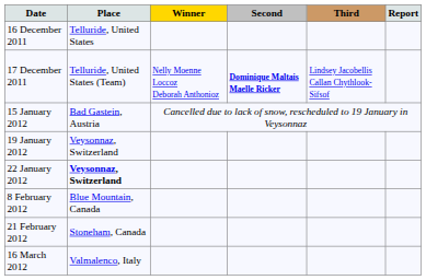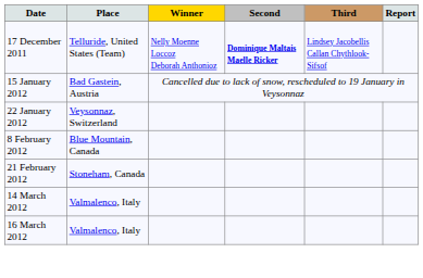- row: 16 December 2011 | Telluride, United States
- row: 19 January 2012 | Veysonnaz, Switzerland
22 January 2012 | Place: bold -> normal
+ row: 14 March 2012 | Valmalenco, Italy
